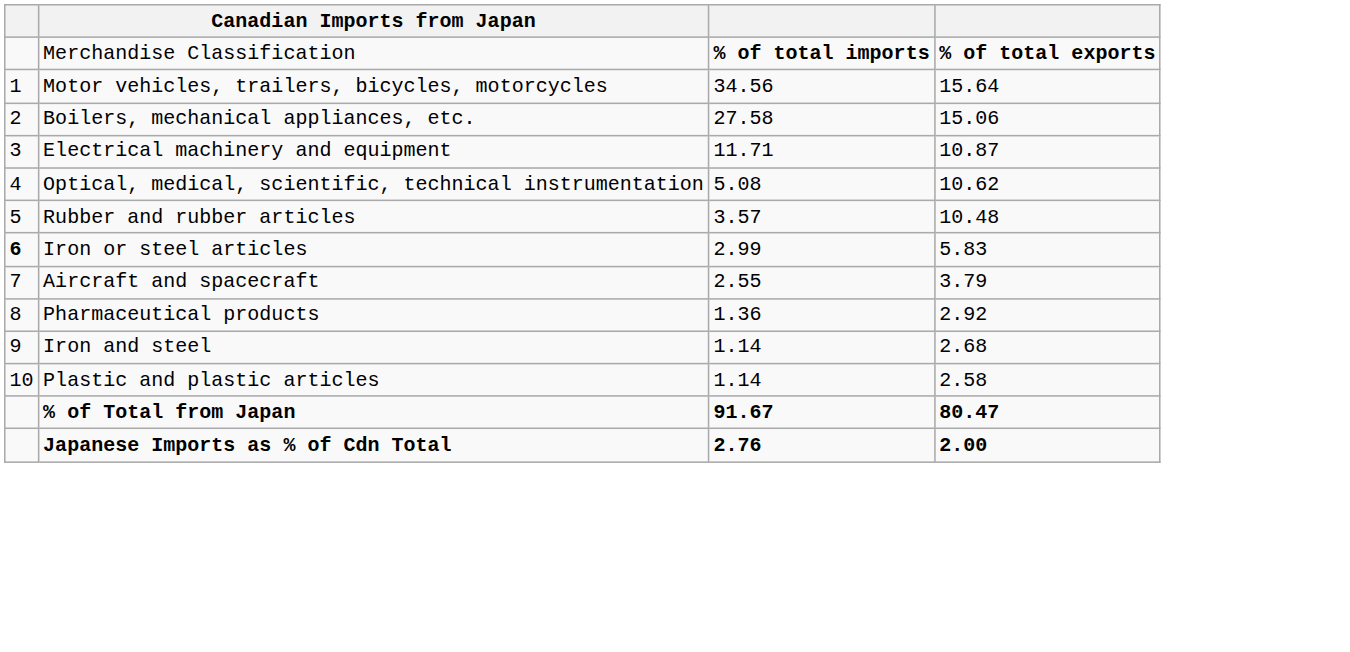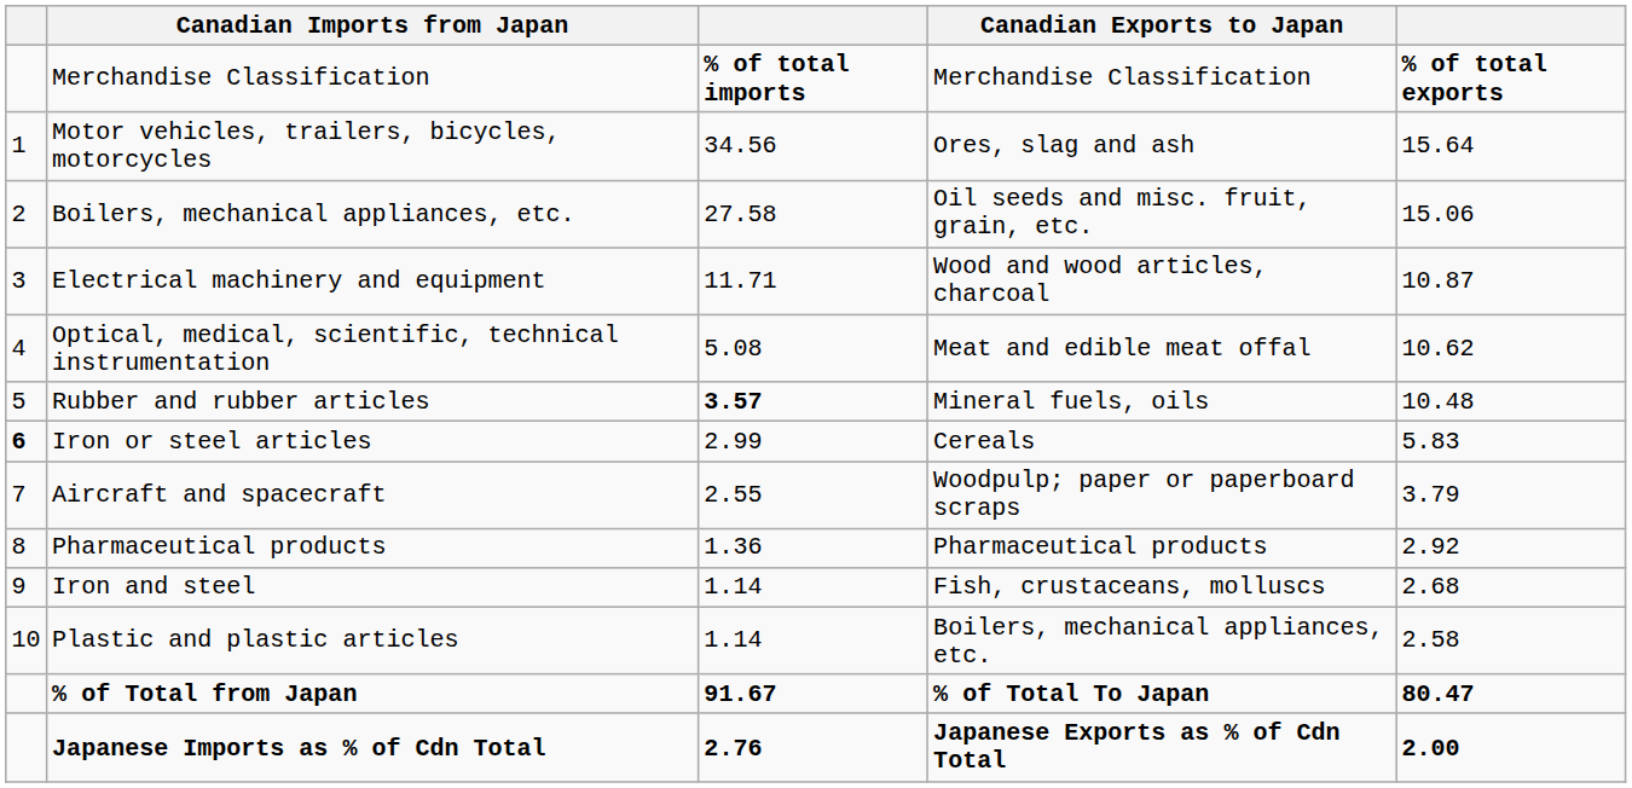+ column: Canadian Exports to Japan | Merchandise Classification | Ores, slag and ash | Oil seeds and misc. fruit, grain, etc. | Wood and wood articles, charcoal | Meat and edible meat offal | Mineral fuels, oils | Cereals | Woodpulp; paper or paperboard scraps | Pharmaceutical products | Fish, crustaceans, molluscs | Boilers, mechanical appliances, etc. | % of Total To Japan | Japanese Exports as % of Cdn Total
Rubber and rubber articles | column 3: normal -> bold
